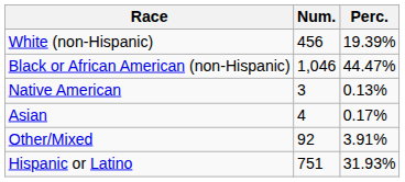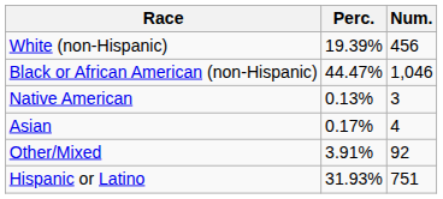columns swapped: Num. <-> Perc.
